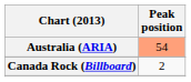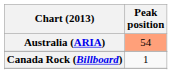Canada Rock (Billboard) | Peak position: 2 -> 1
